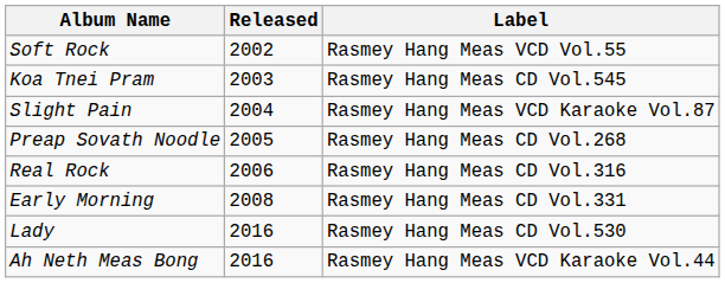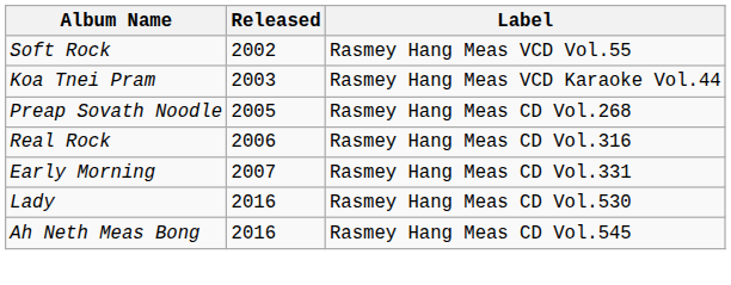Koa Tnei Pram | Label: Rasmey Hang Meas CD Vol.545 -> Rasmey Hang Meas VCD Karaoke Vol.44
- row: Slight Pain | 2004 | Rasmey Hang Meas VCD Karaoke Vol.87
Early Morning | Released: 2008 -> 2007
Ah Neth Meas Bong | Label: Rasmey Hang Meas VCD Karaoke Vol.44 -> Rasmey Hang Meas CD Vol.545
